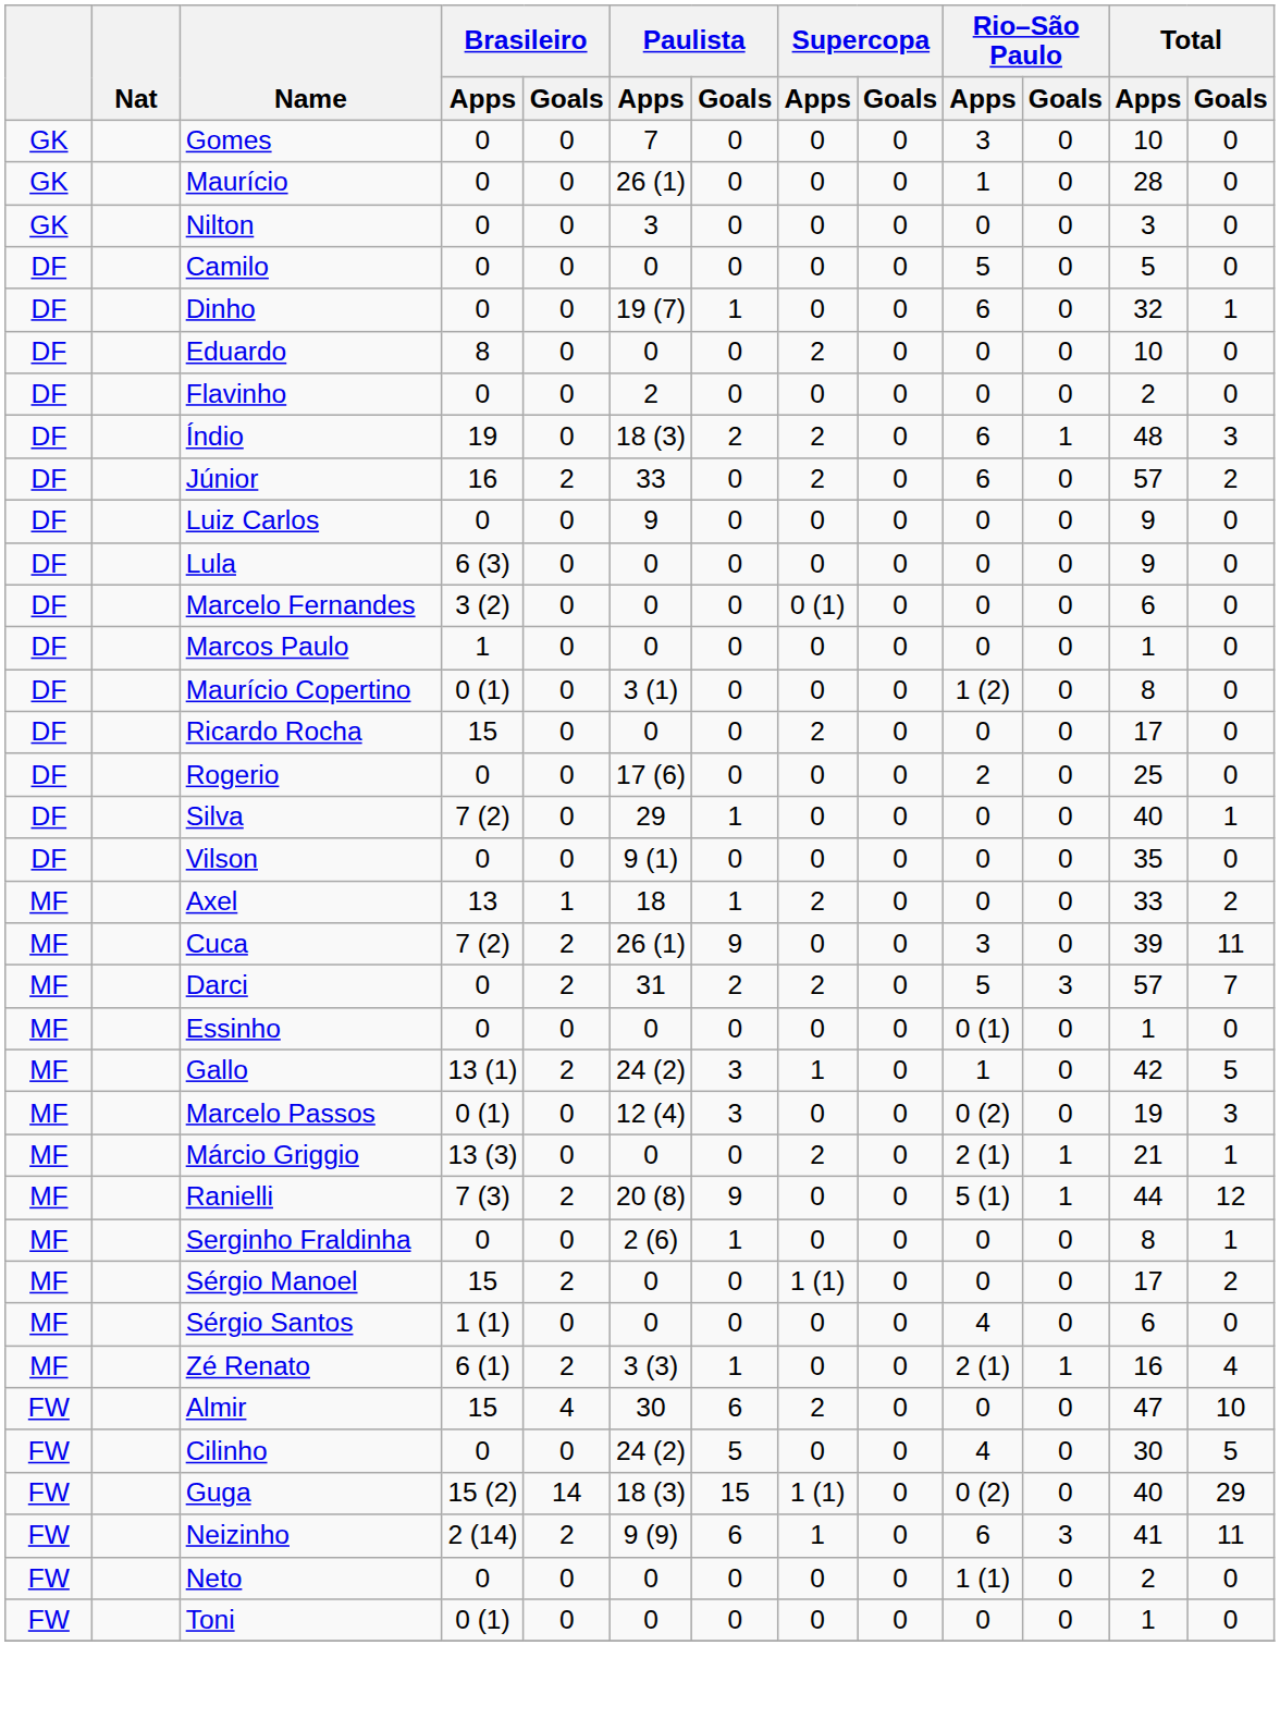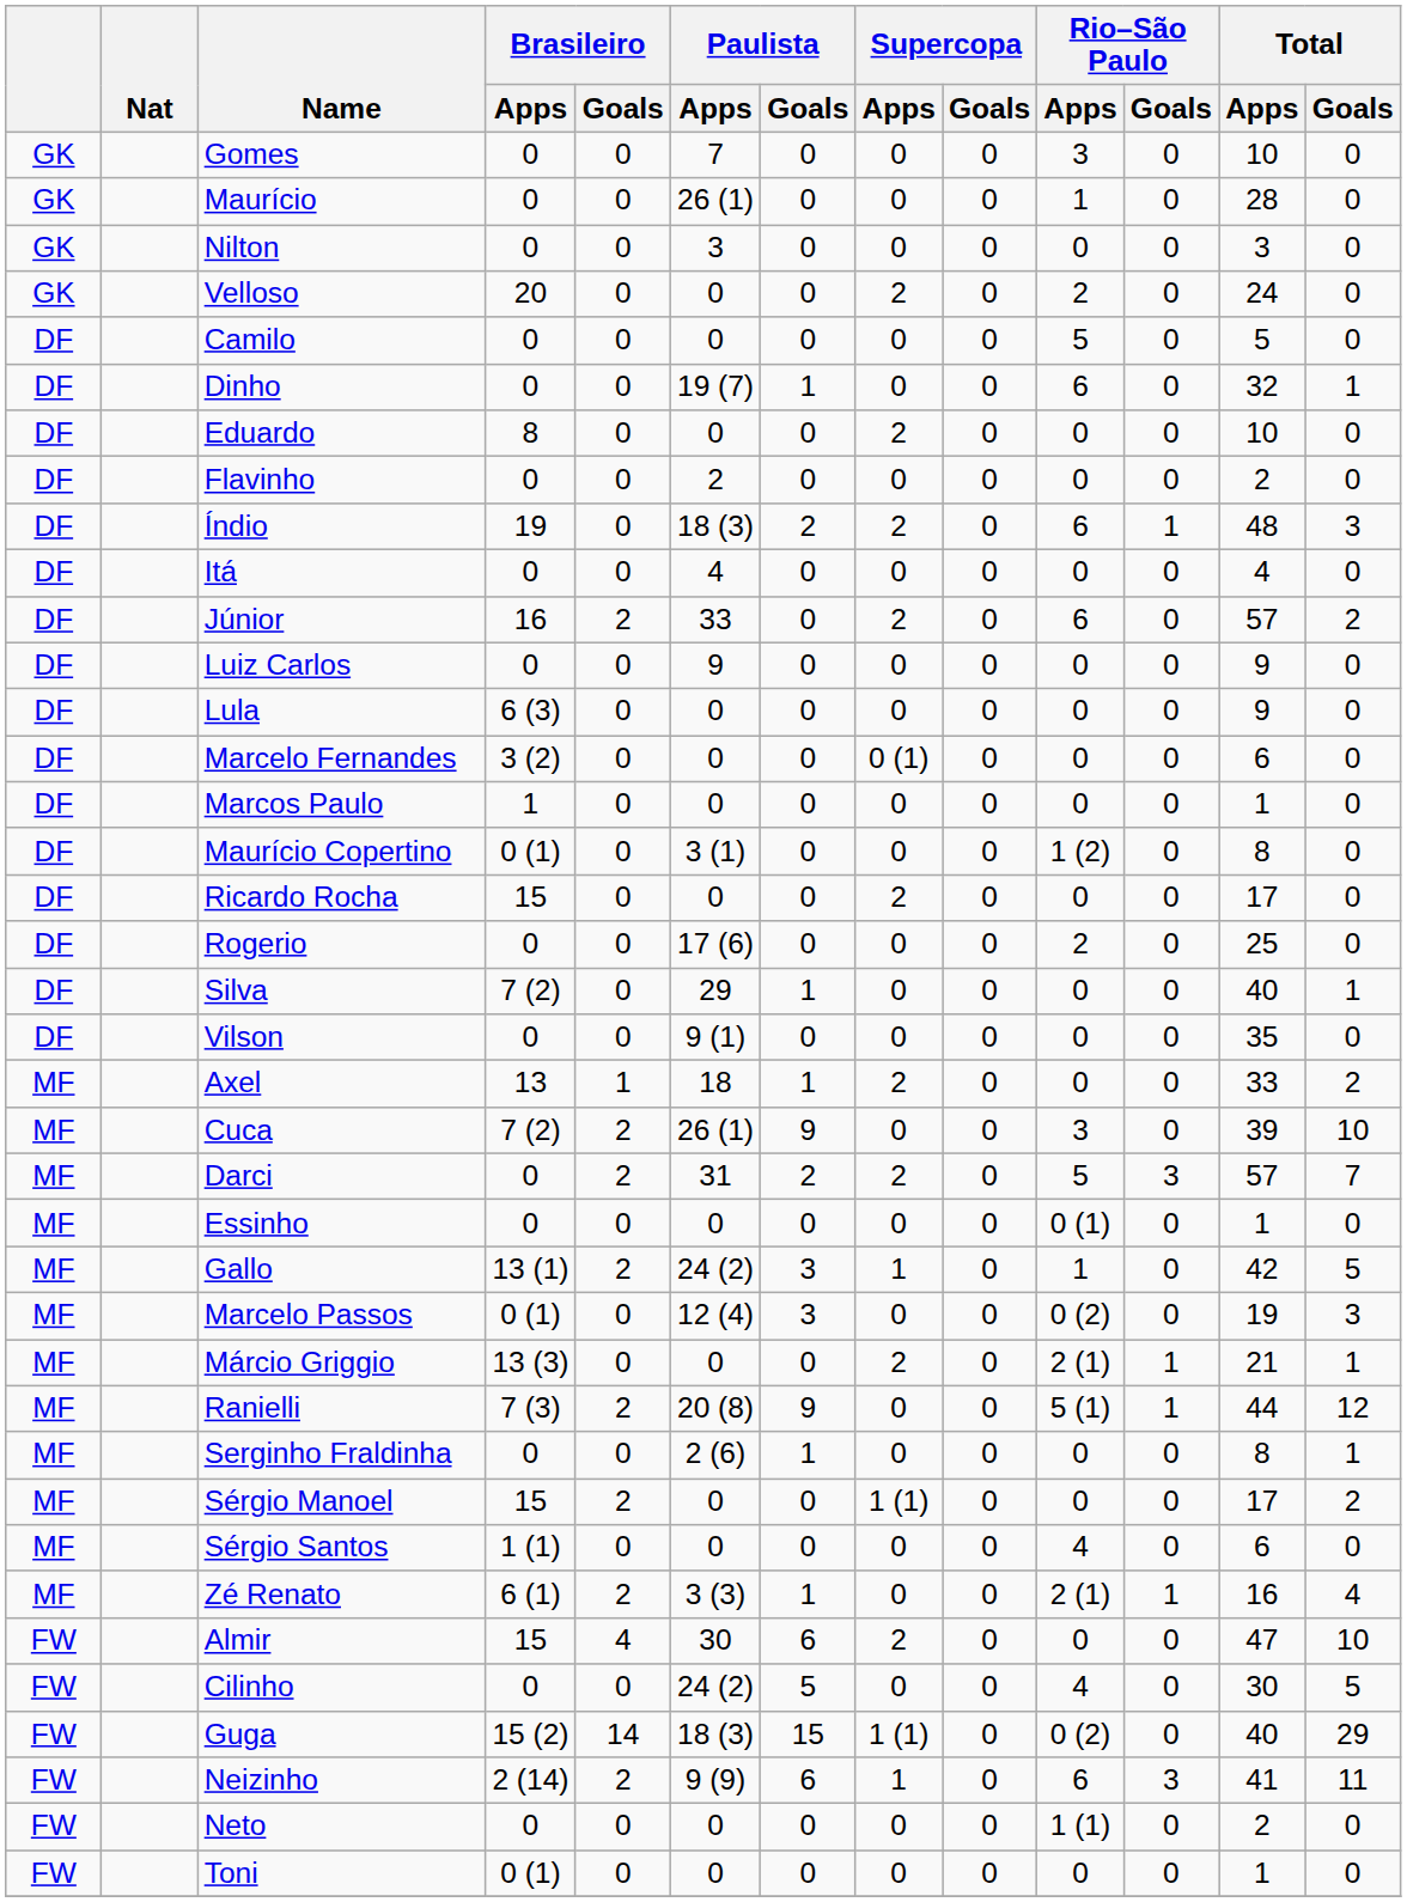+ row: GK | Velloso | 20 | 0 | 0 | 0 | 2 | 0 | 2 | 0 | 24 | 0
+ row: DF | Itá | 0 | 0 | 4 | 0 | 0 | 0 | 0 | 0 | 4 | 0
Cuca | Total / Goals: 11 -> 10
